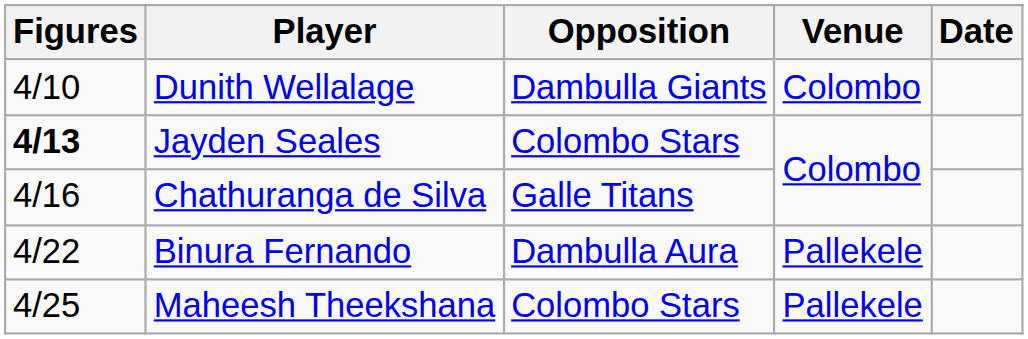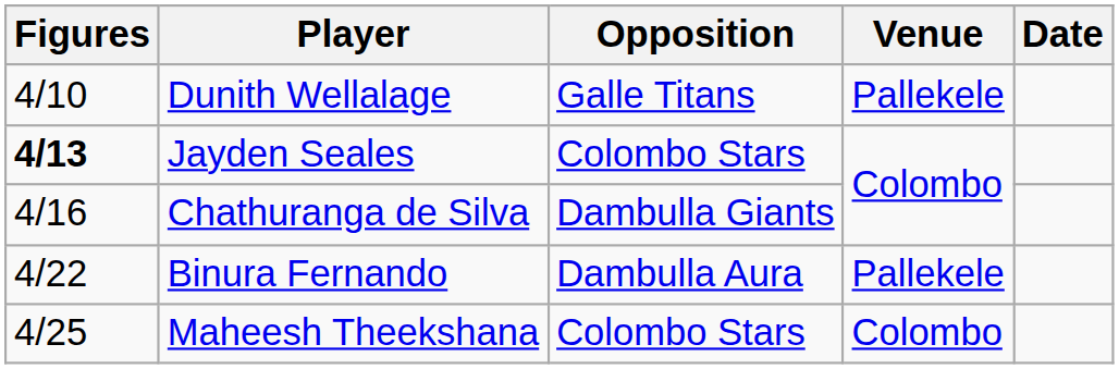Dunith Wellalage | Opposition: Dambulla Giants -> Galle Titans
Dunith Wellalage | Venue: Colombo -> Pallekele
Chathuranga de Silva | Opposition: Galle Titans -> Dambulla Giants
Maheesh Theekshana | Venue: Pallekele -> Colombo
